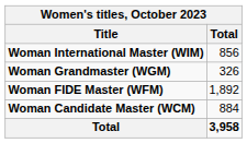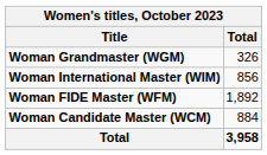rows swapped: Woman Grandmaster (WGM) <-> Woman International Master (WIM)
